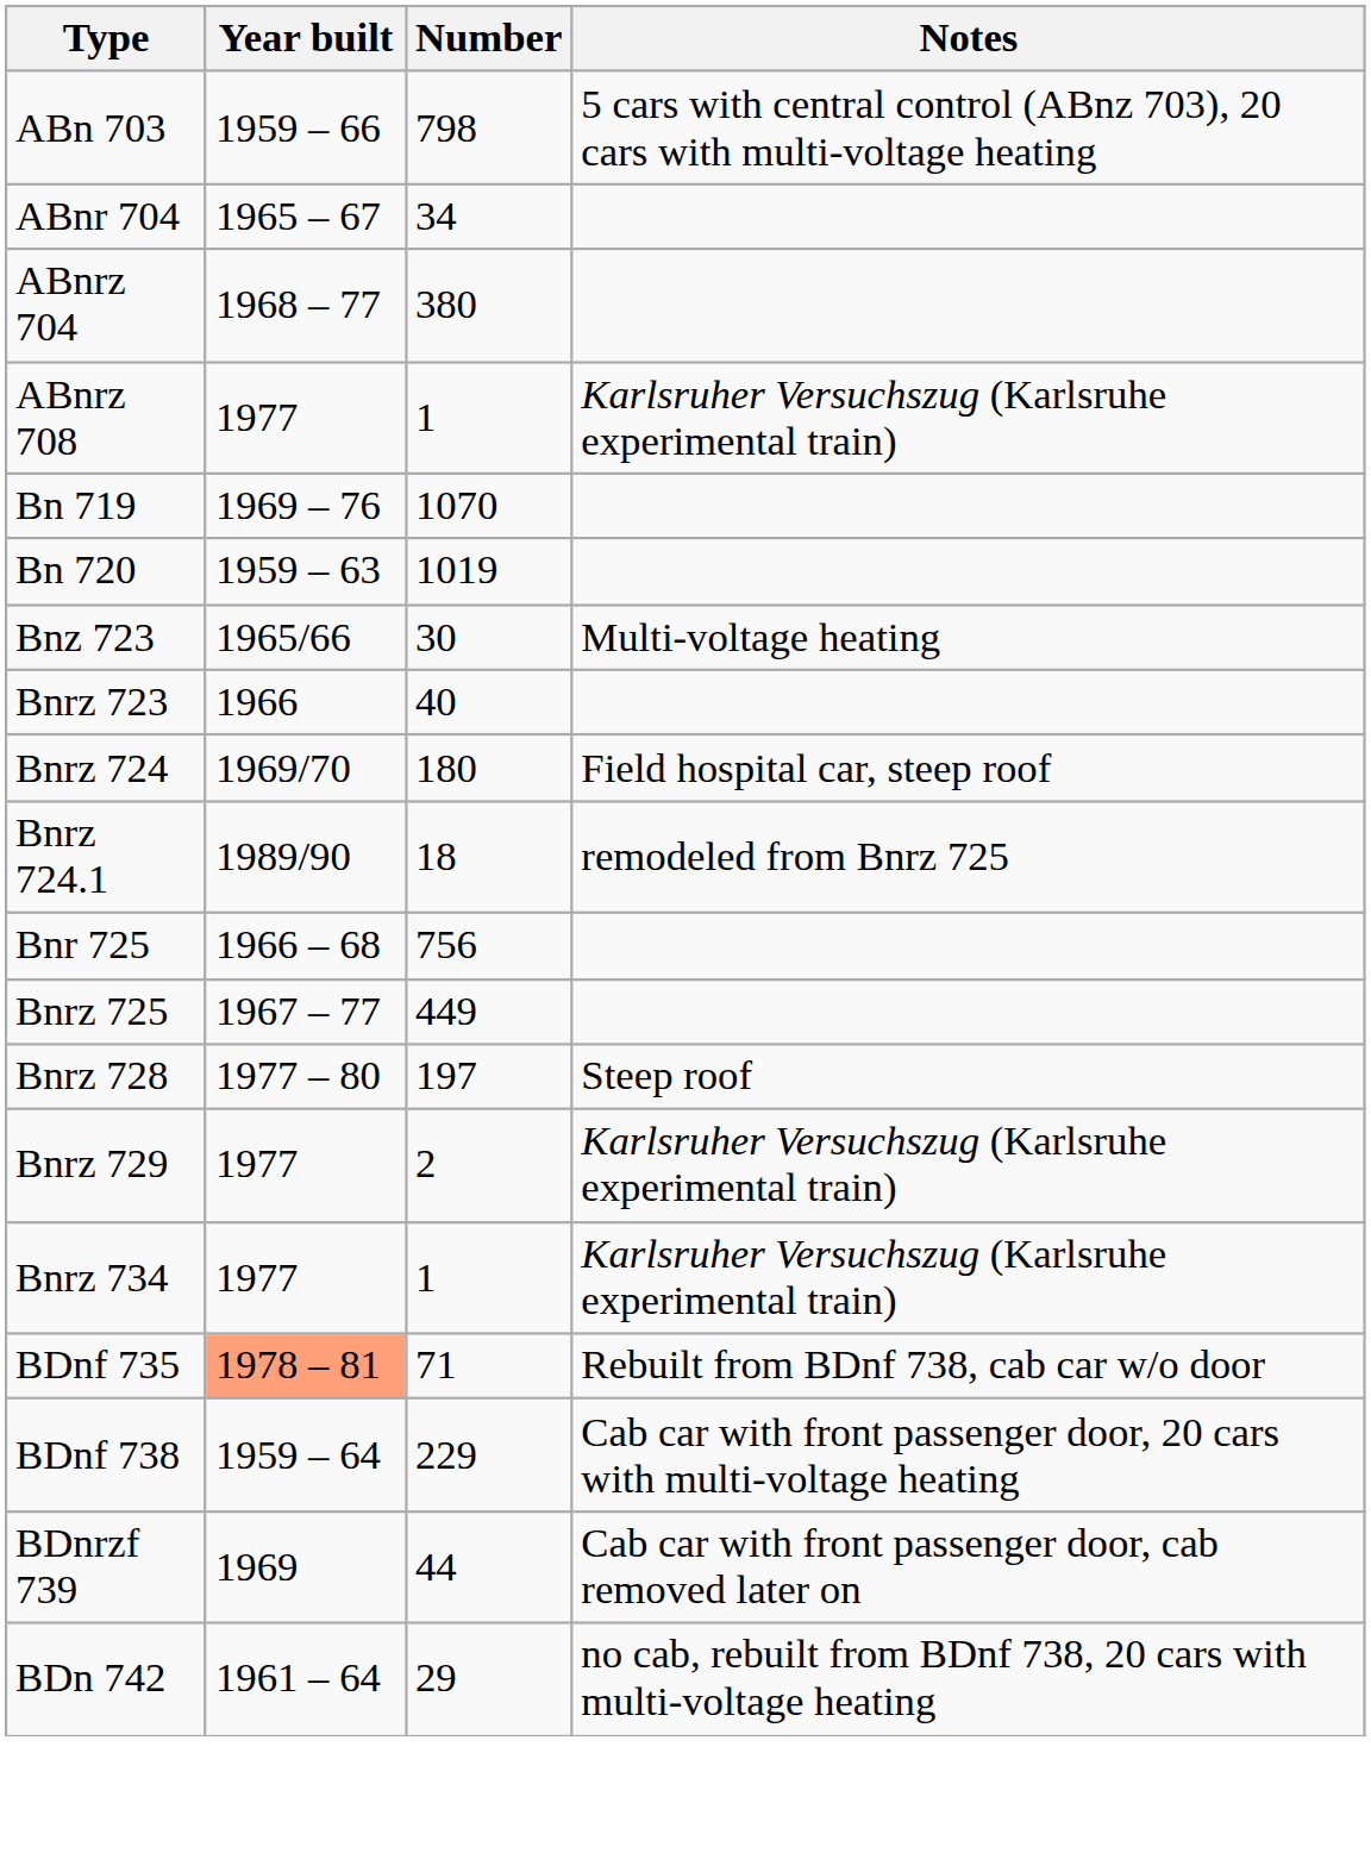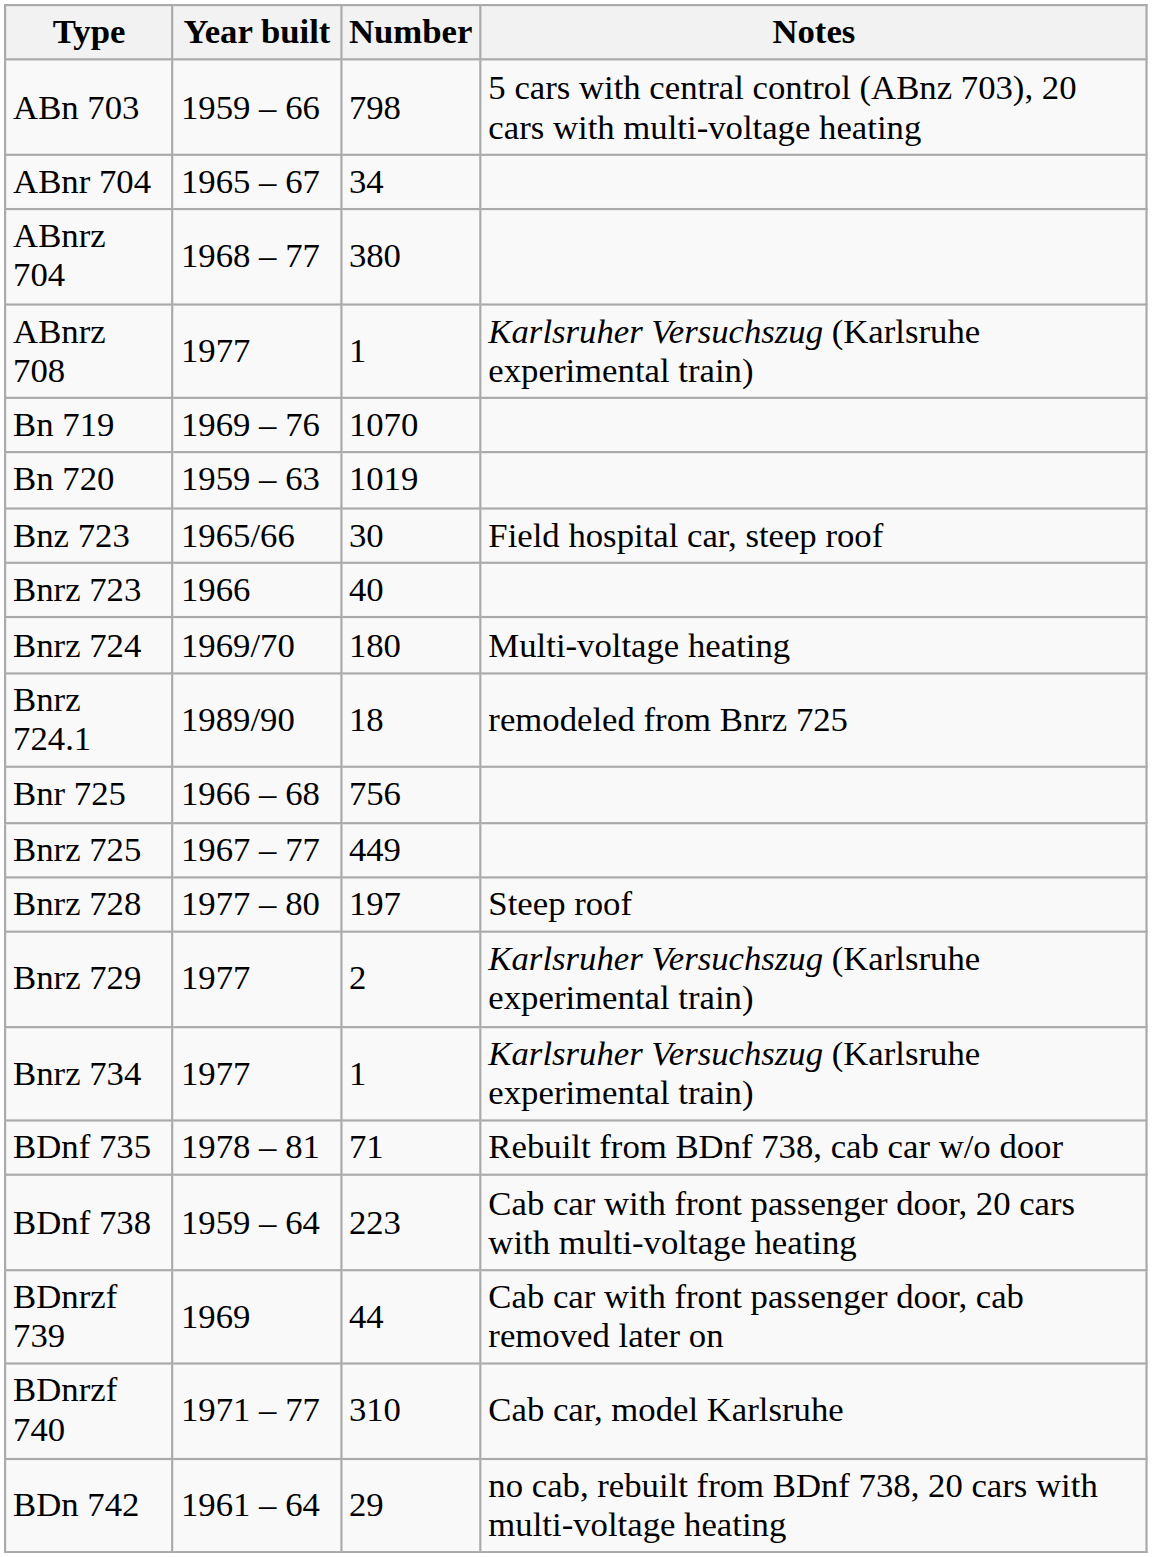Bnz 723 | Notes: Multi-voltage heating -> Field hospital car, steep roof
Bnrz 724 | Notes: Field hospital car, steep roof -> Multi-voltage heating
BDnf 735 | Year built: lightsalmon background -> no background
BDnf 738 | Number: 229 -> 223
+ row: BDnrzf 740 | 1971 – 77 | 310 | Cab car, model Karlsruhe
